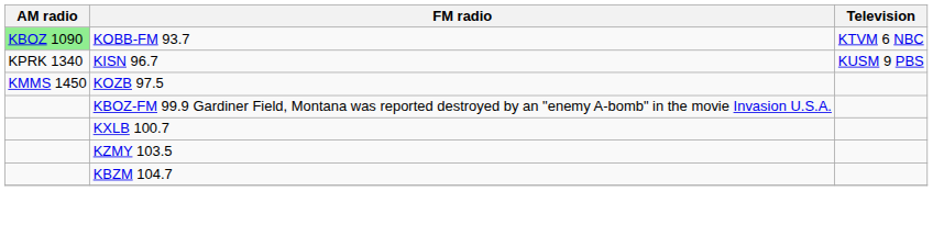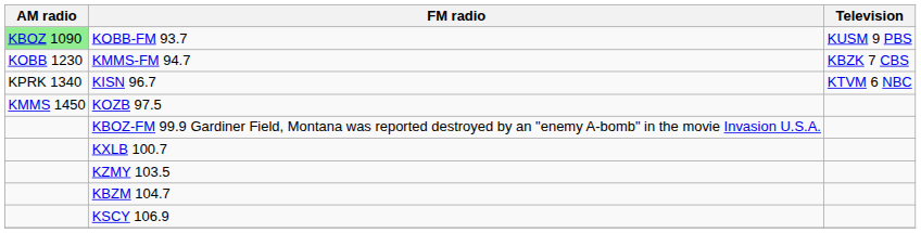KOBB-FM 93.7 | Television: KTVM 6 NBC -> KUSM 9 PBS
+ row: KOBB 1230 | KMMS-FM 94.7 | KBZK 7 CBS
KISN 96.7 | Television: KUSM 9 PBS -> KTVM 6 NBC
+ row: KSCY 106.9
